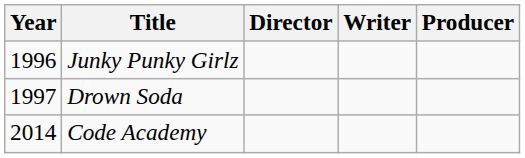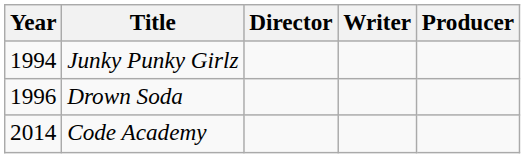Junky Punky Girlz | Year: 1996 -> 1994
Drown Soda | Year: 1997 -> 1996
